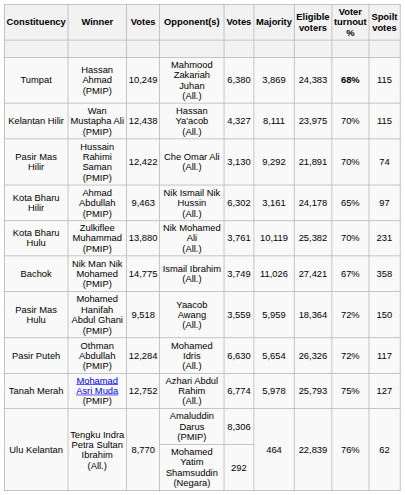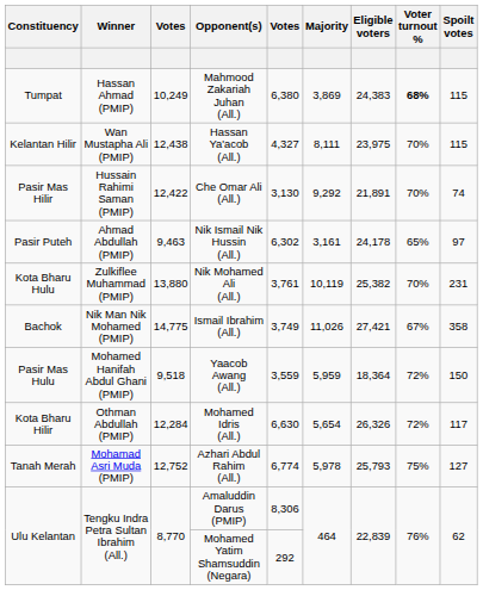Nik Ismail Nik Hussin (All.) | Constituency: Kota Bharu Hilir -> Pasir Puteh
Mohamed Idris (All.) | Constituency: Pasir Puteh -> Kota Bharu Hilir
